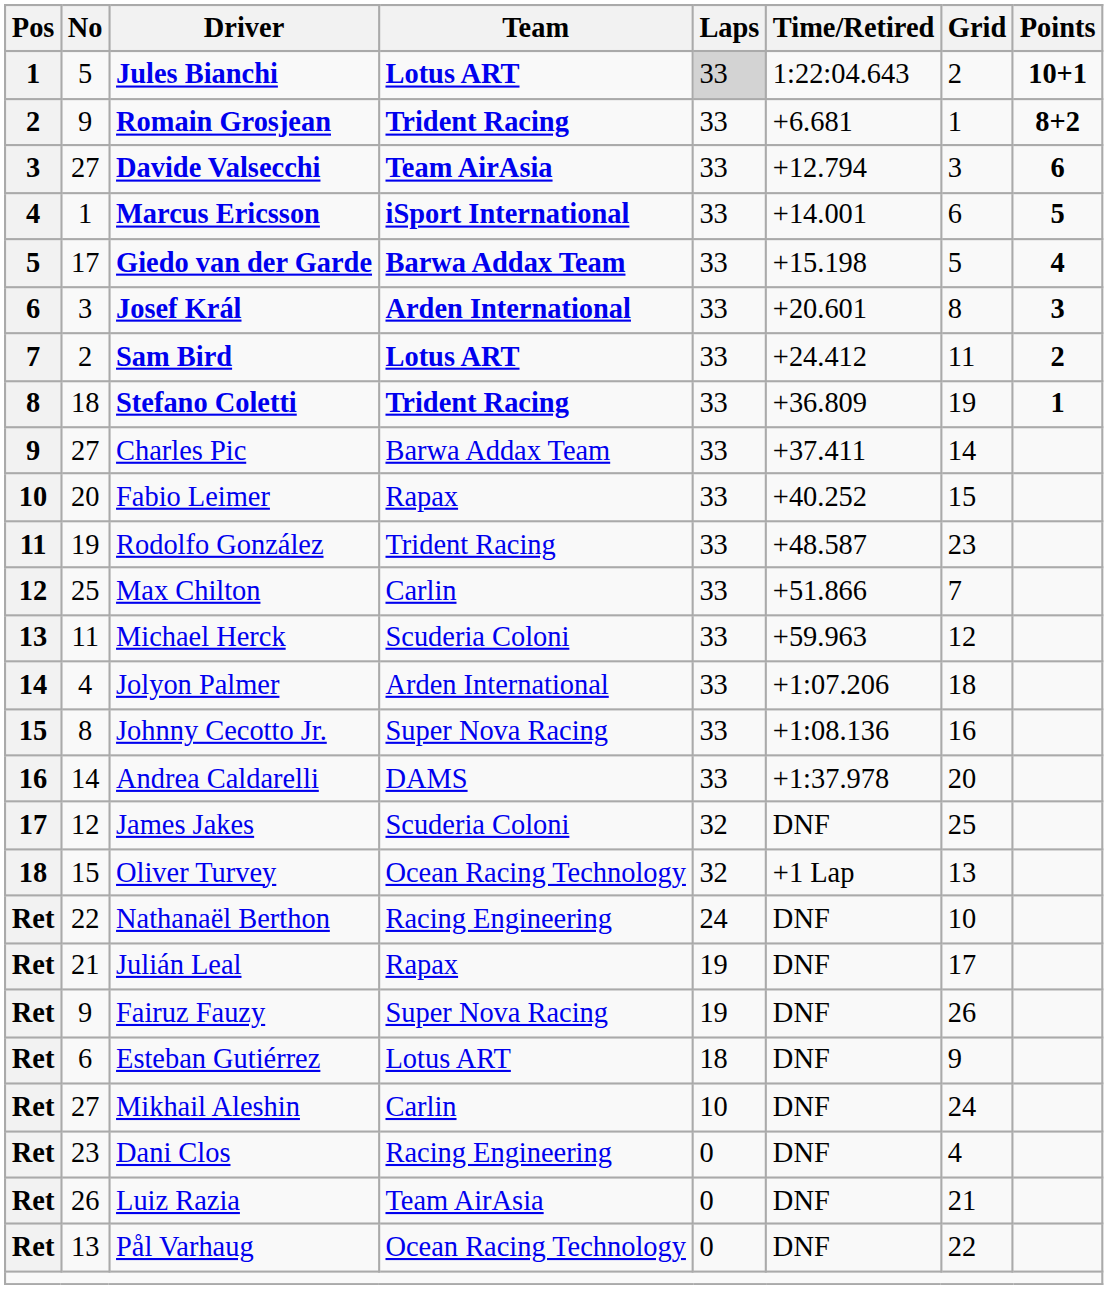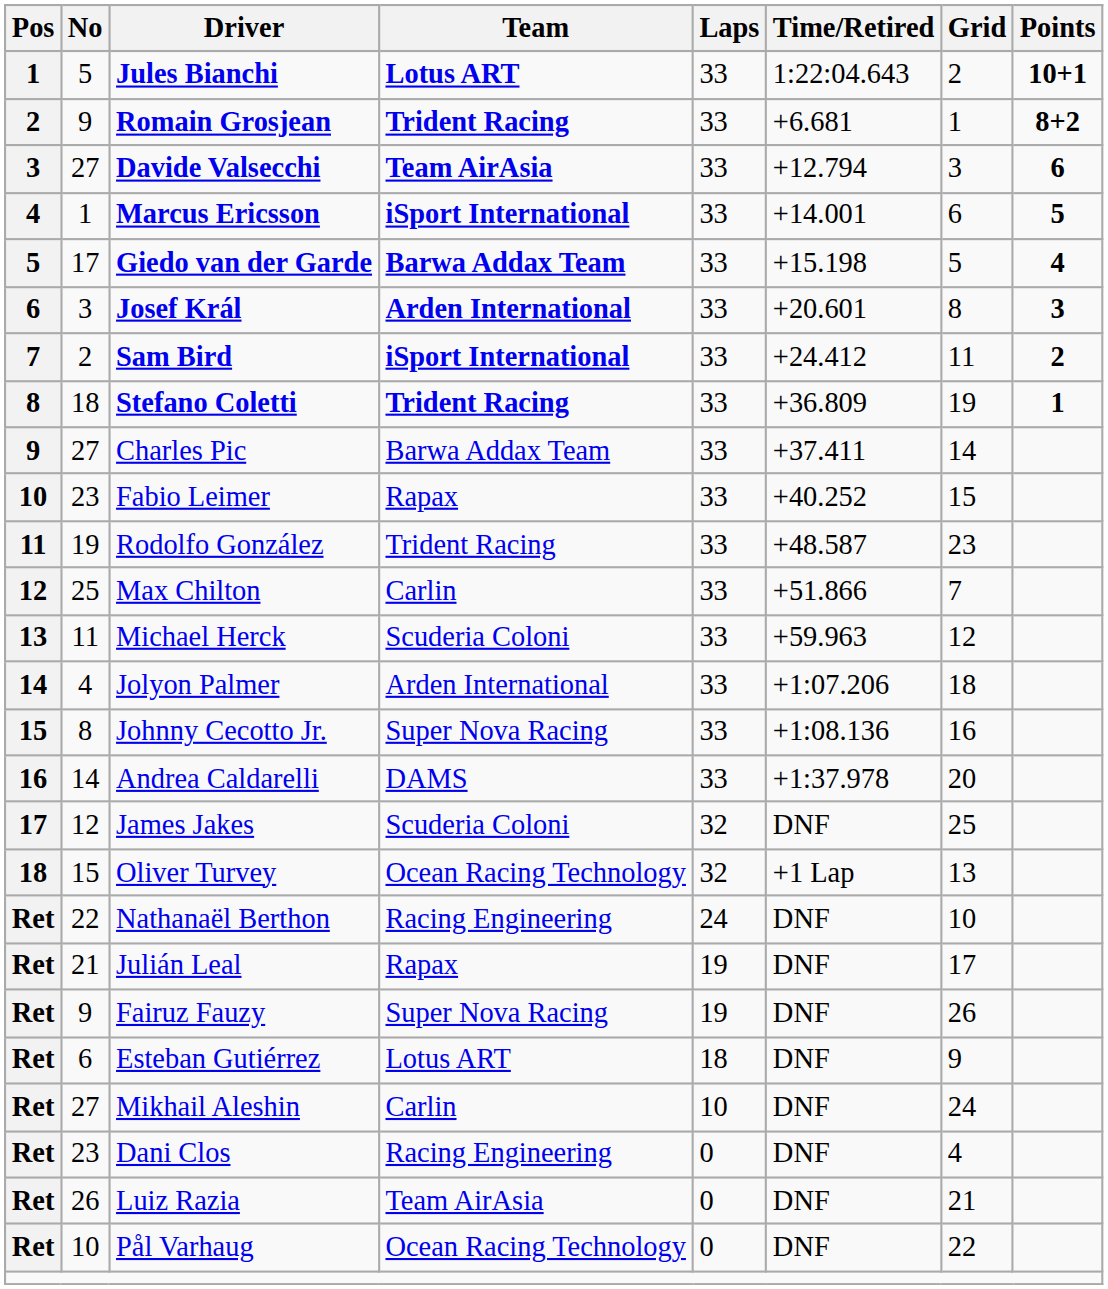Jules Bianchi | Laps: lightgrey background -> no background
Sam Bird | Team: Lotus ART -> iSport International
Fabio Leimer | No: 20 -> 23
Pål Varhaug | No: 13 -> 10
